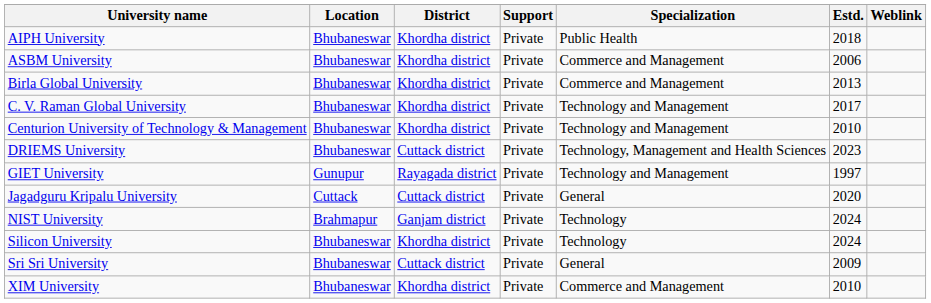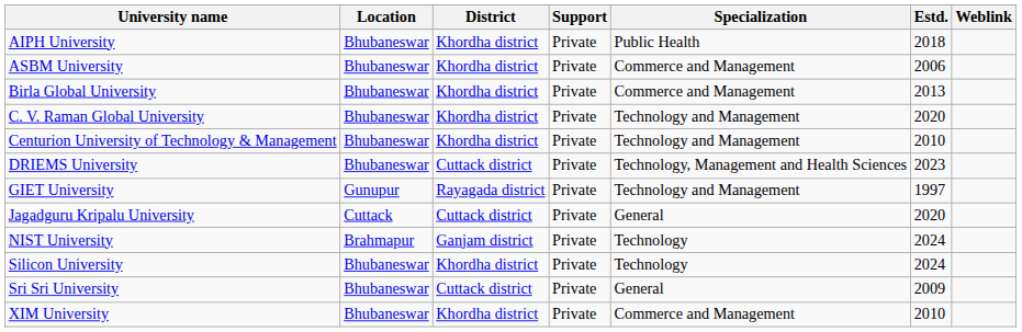C. V. Raman Global University | Estd.: 2017 -> 2020
